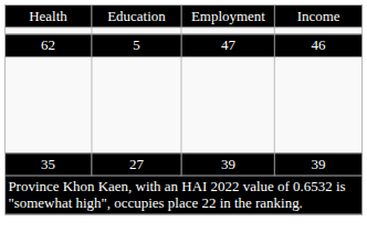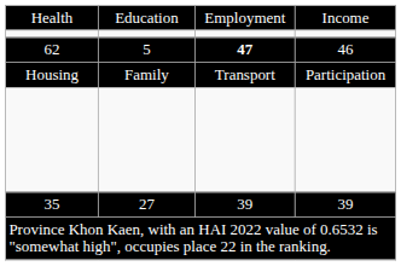62 | column 3: normal -> bold
+ row: Housing | Family | Transport | Participation
